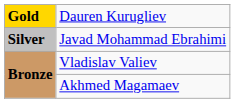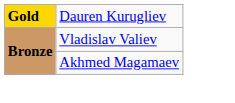- row: Silver | Javad Mohammad Ebrahimi
